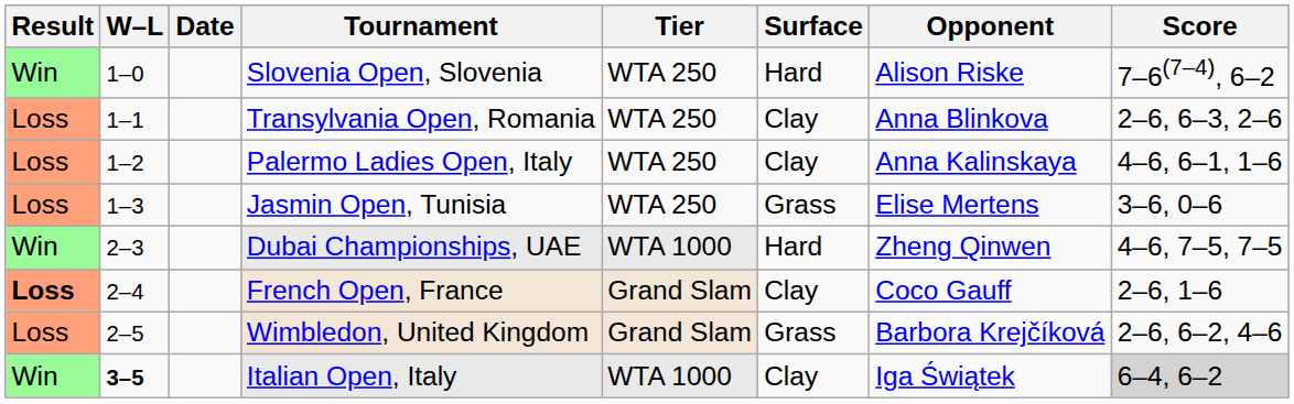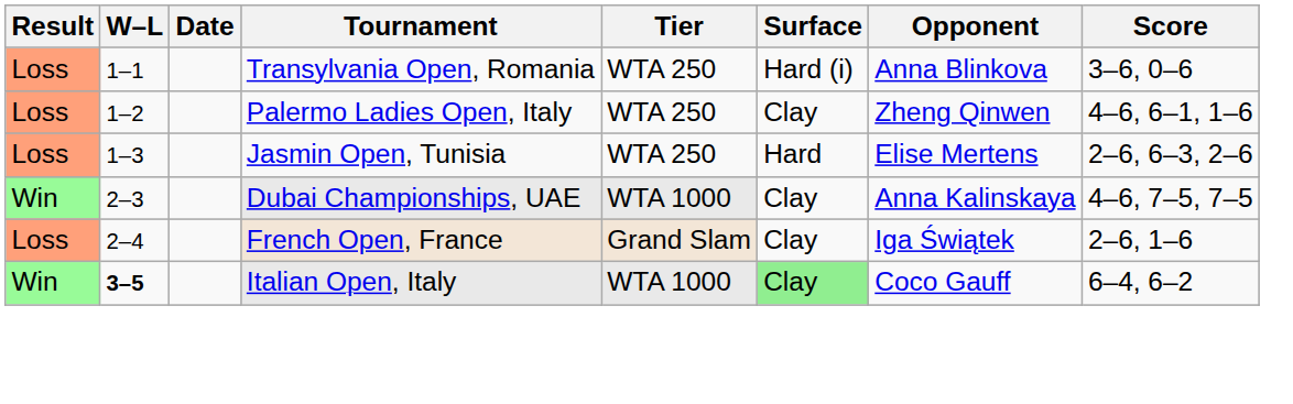- row: Win | 1–0 | Slovenia Open, Slovenia | WTA 250 | Hard | Alison Riske | 7–6(7–4), 6–2
Transylvania Open, Romania | Surface: Clay -> Hard (i)
Transylvania Open, Romania | Score: 2–6, 6–3, 2–6 -> 3–6, 0–6
Palermo Ladies Open, Italy | Opponent: Anna Kalinskaya -> Zheng Qinwen
Jasmin Open, Tunisia | Surface: Grass -> Hard
Jasmin Open, Tunisia | Score: 3–6, 0–6 -> 2–6, 6–3, 2–6
Dubai Championships, UAE | Surface: Hard -> Clay
Dubai Championships, UAE | Opponent: Zheng Qinwen -> Anna Kalinskaya
French Open, France | Result: bold -> normal
French Open, France | Opponent: Coco Gauff -> Iga Świątek
- row: Loss | 2–5 | Wimbledon, United Kingdom | Grand Slam | Grass | Barbora Krejčíková | 2–6, 6–2, 4–6
Italian Open, Italy | Surface: no background -> lightgreen background
Italian Open, Italy | Opponent: Iga Świątek -> Coco Gauff
Italian Open, Italy | Score: lightgrey background -> no background
